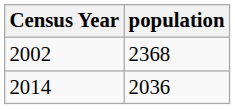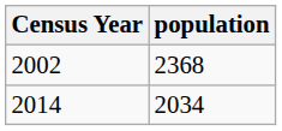2014 | population: 2036 -> 2034
